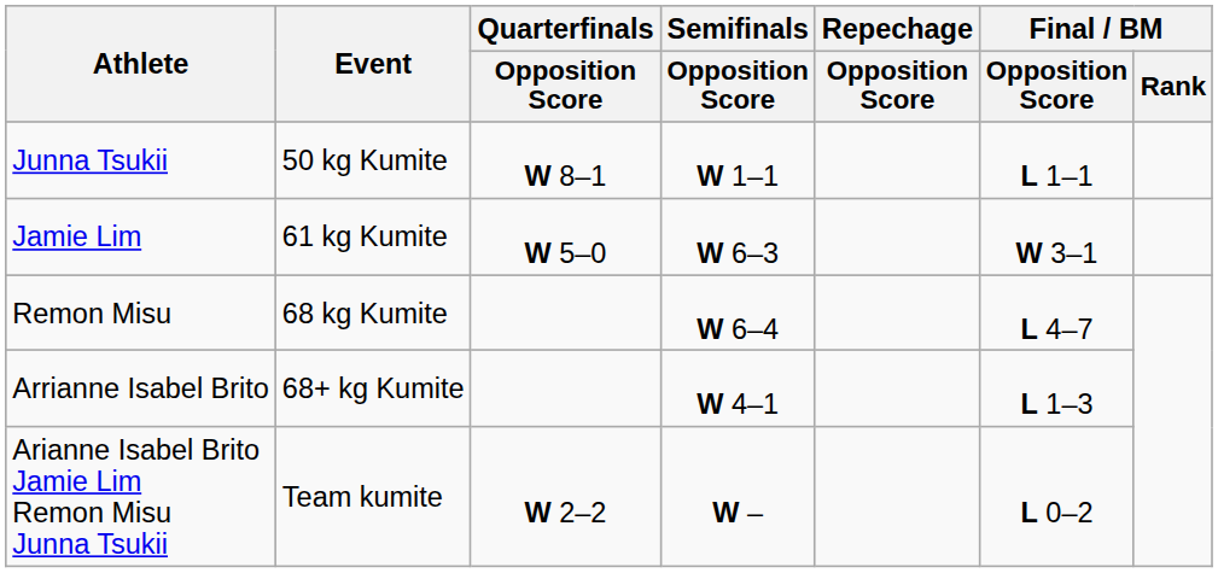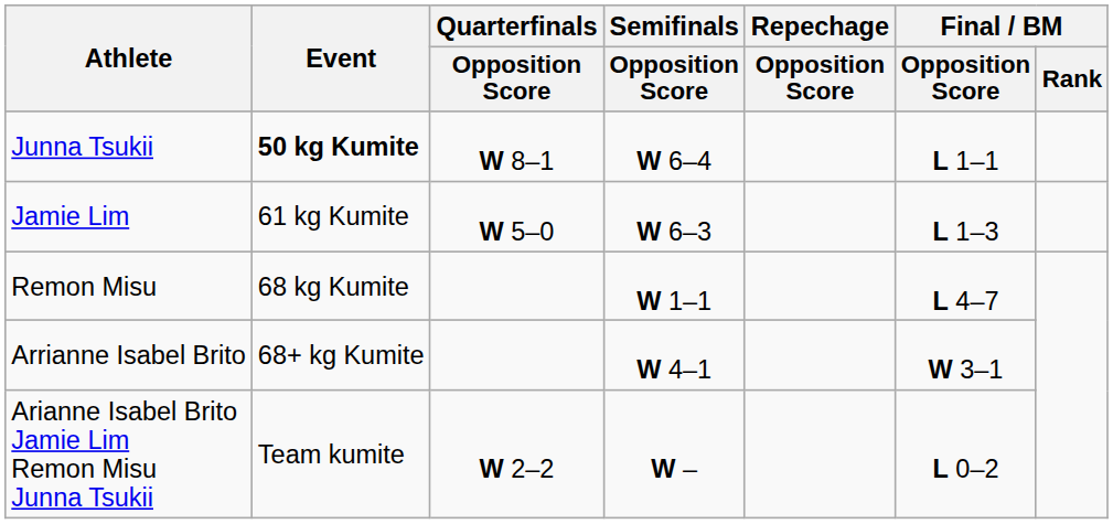Junna Tsukii | Event: normal -> bold
Junna Tsukii | Semifinals / Opposition Score: W 1–1 -> W 6–4
Jamie Lim | Final / BM / Opposition Score: W 3–1 -> L 1–3
Remon Misu | Semifinals / Opposition Score: W 6–4 -> W 1–1
Arrianne Isabel Brito | Final / BM / Opposition Score: L 1–3 -> W 3–1
